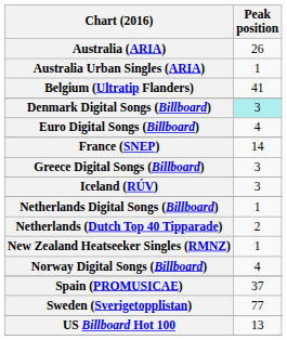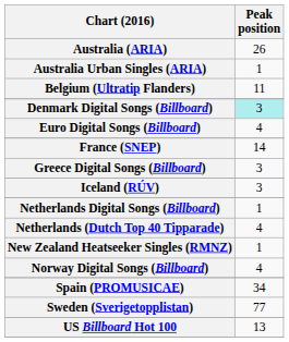Belgium (Ultratip Flanders) | Peak position: 41 -> 11
Netherlands (Dutch Top 40 Tipparade) | Peak position: 2 -> 4
Spain (PROMUSICAE) | Peak position: 37 -> 34
